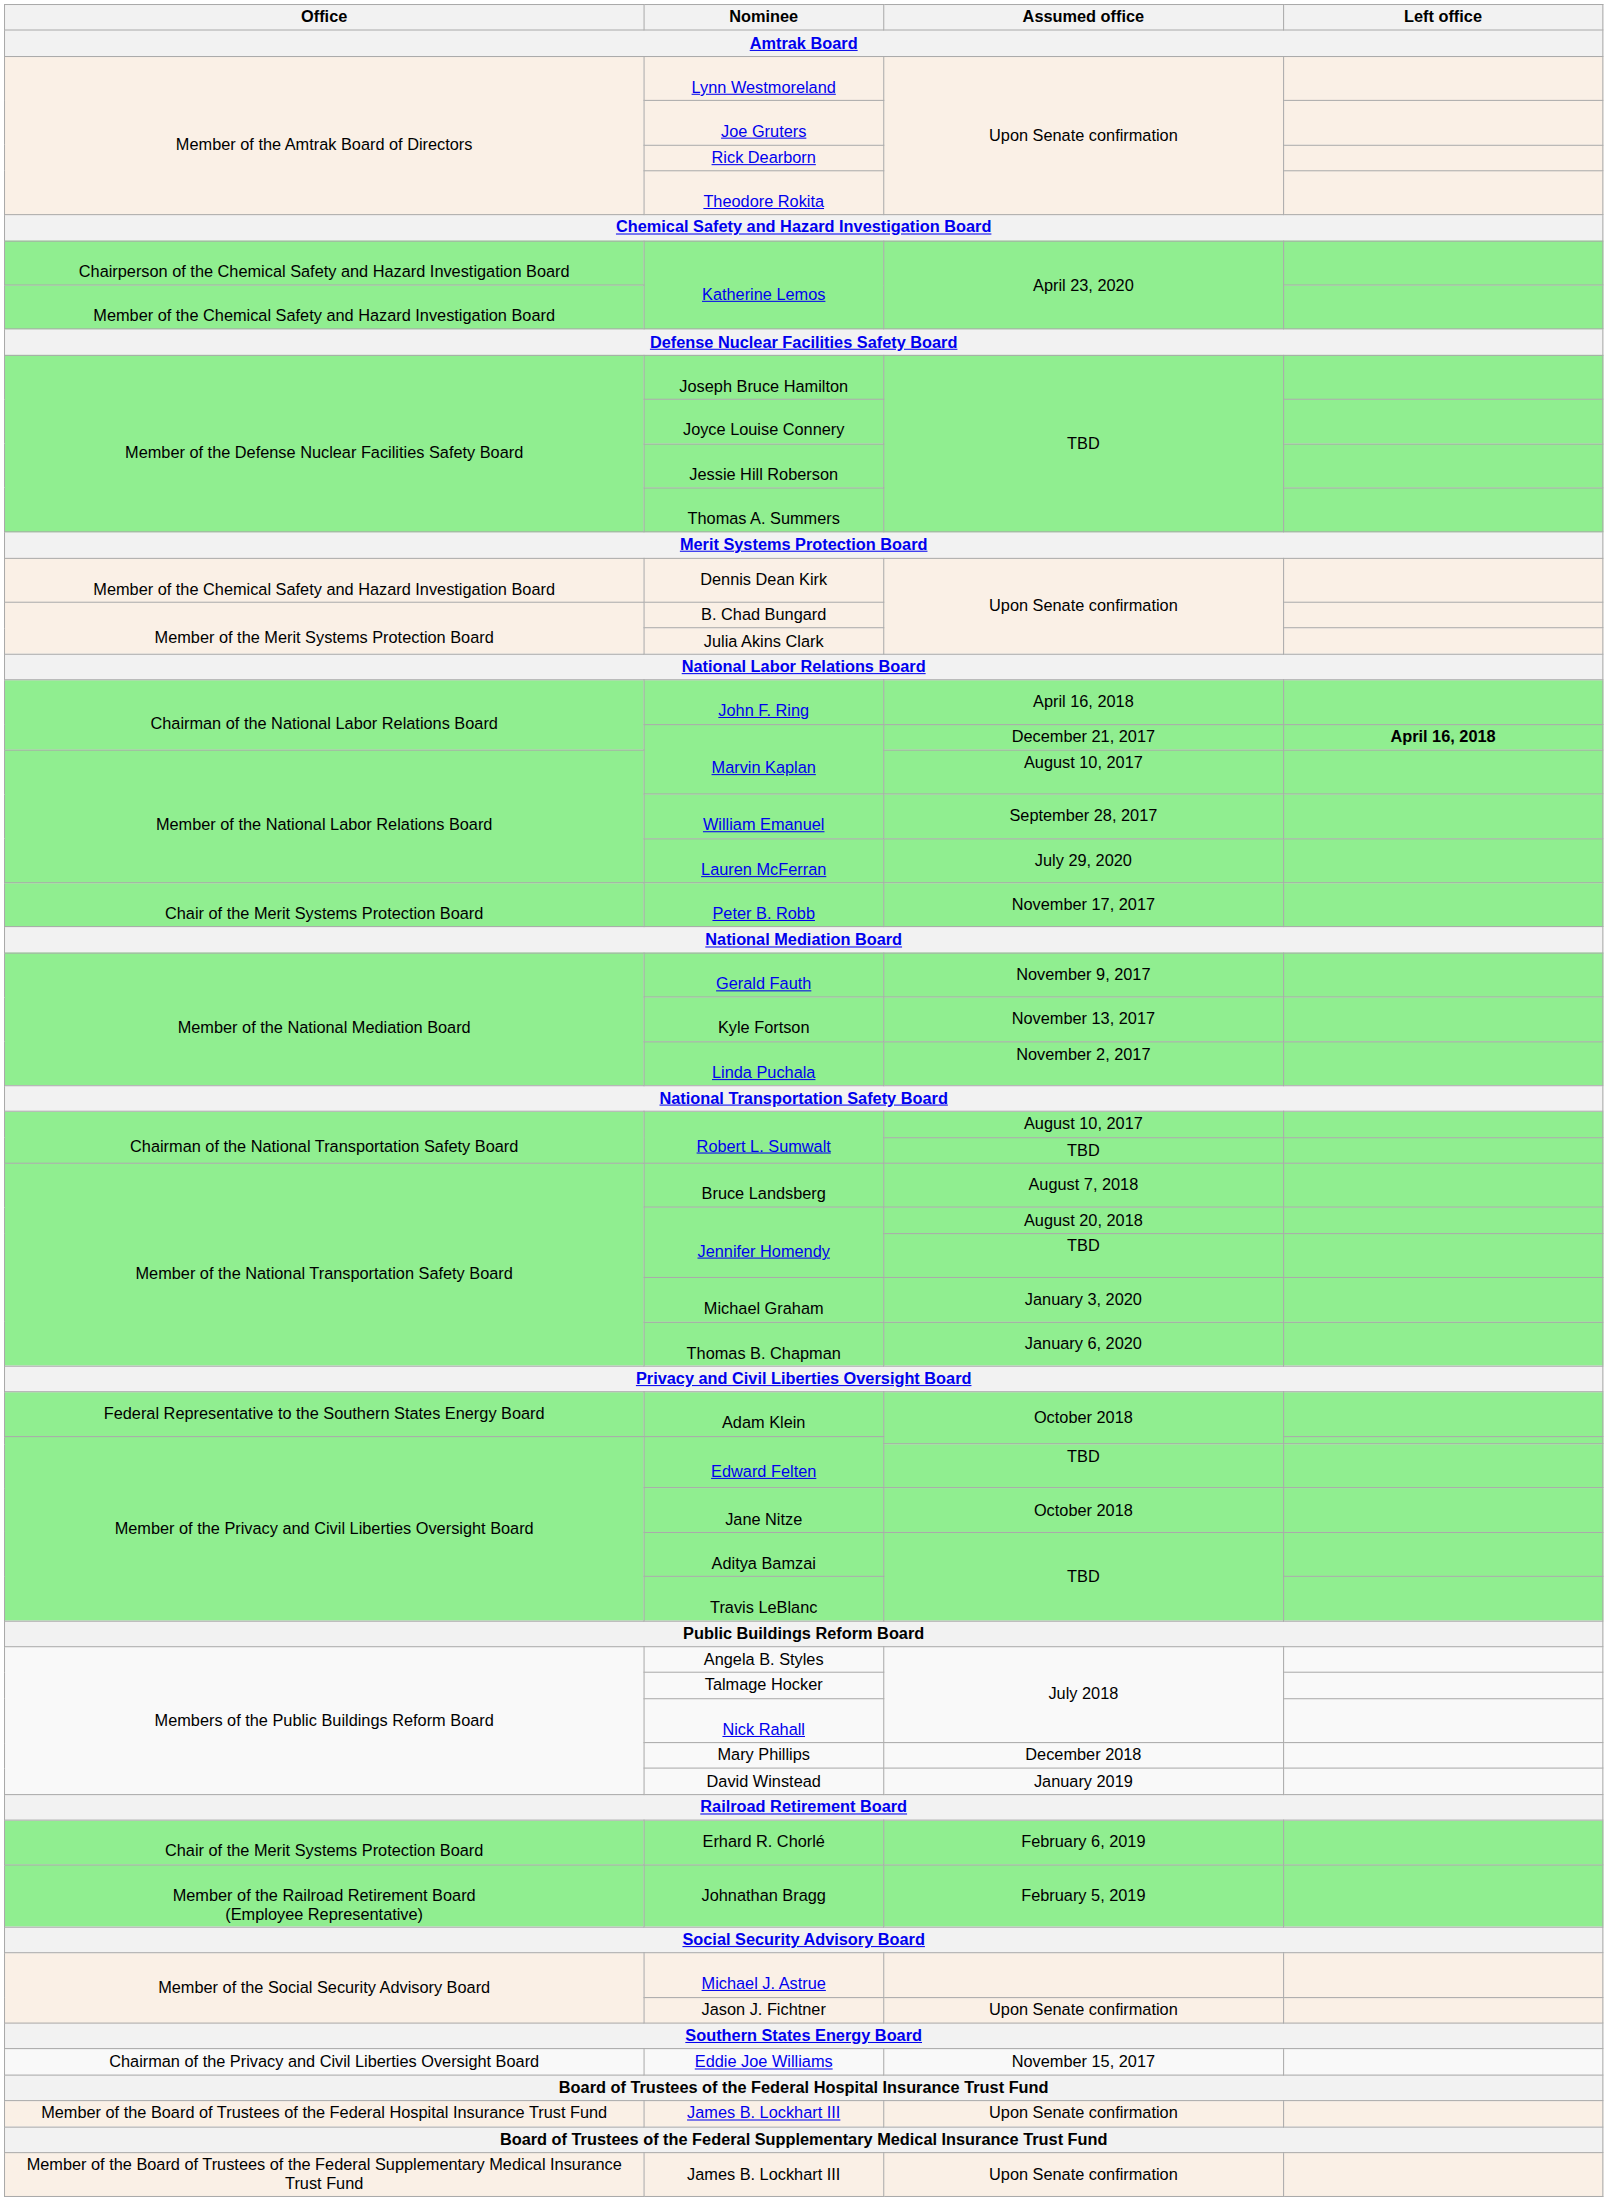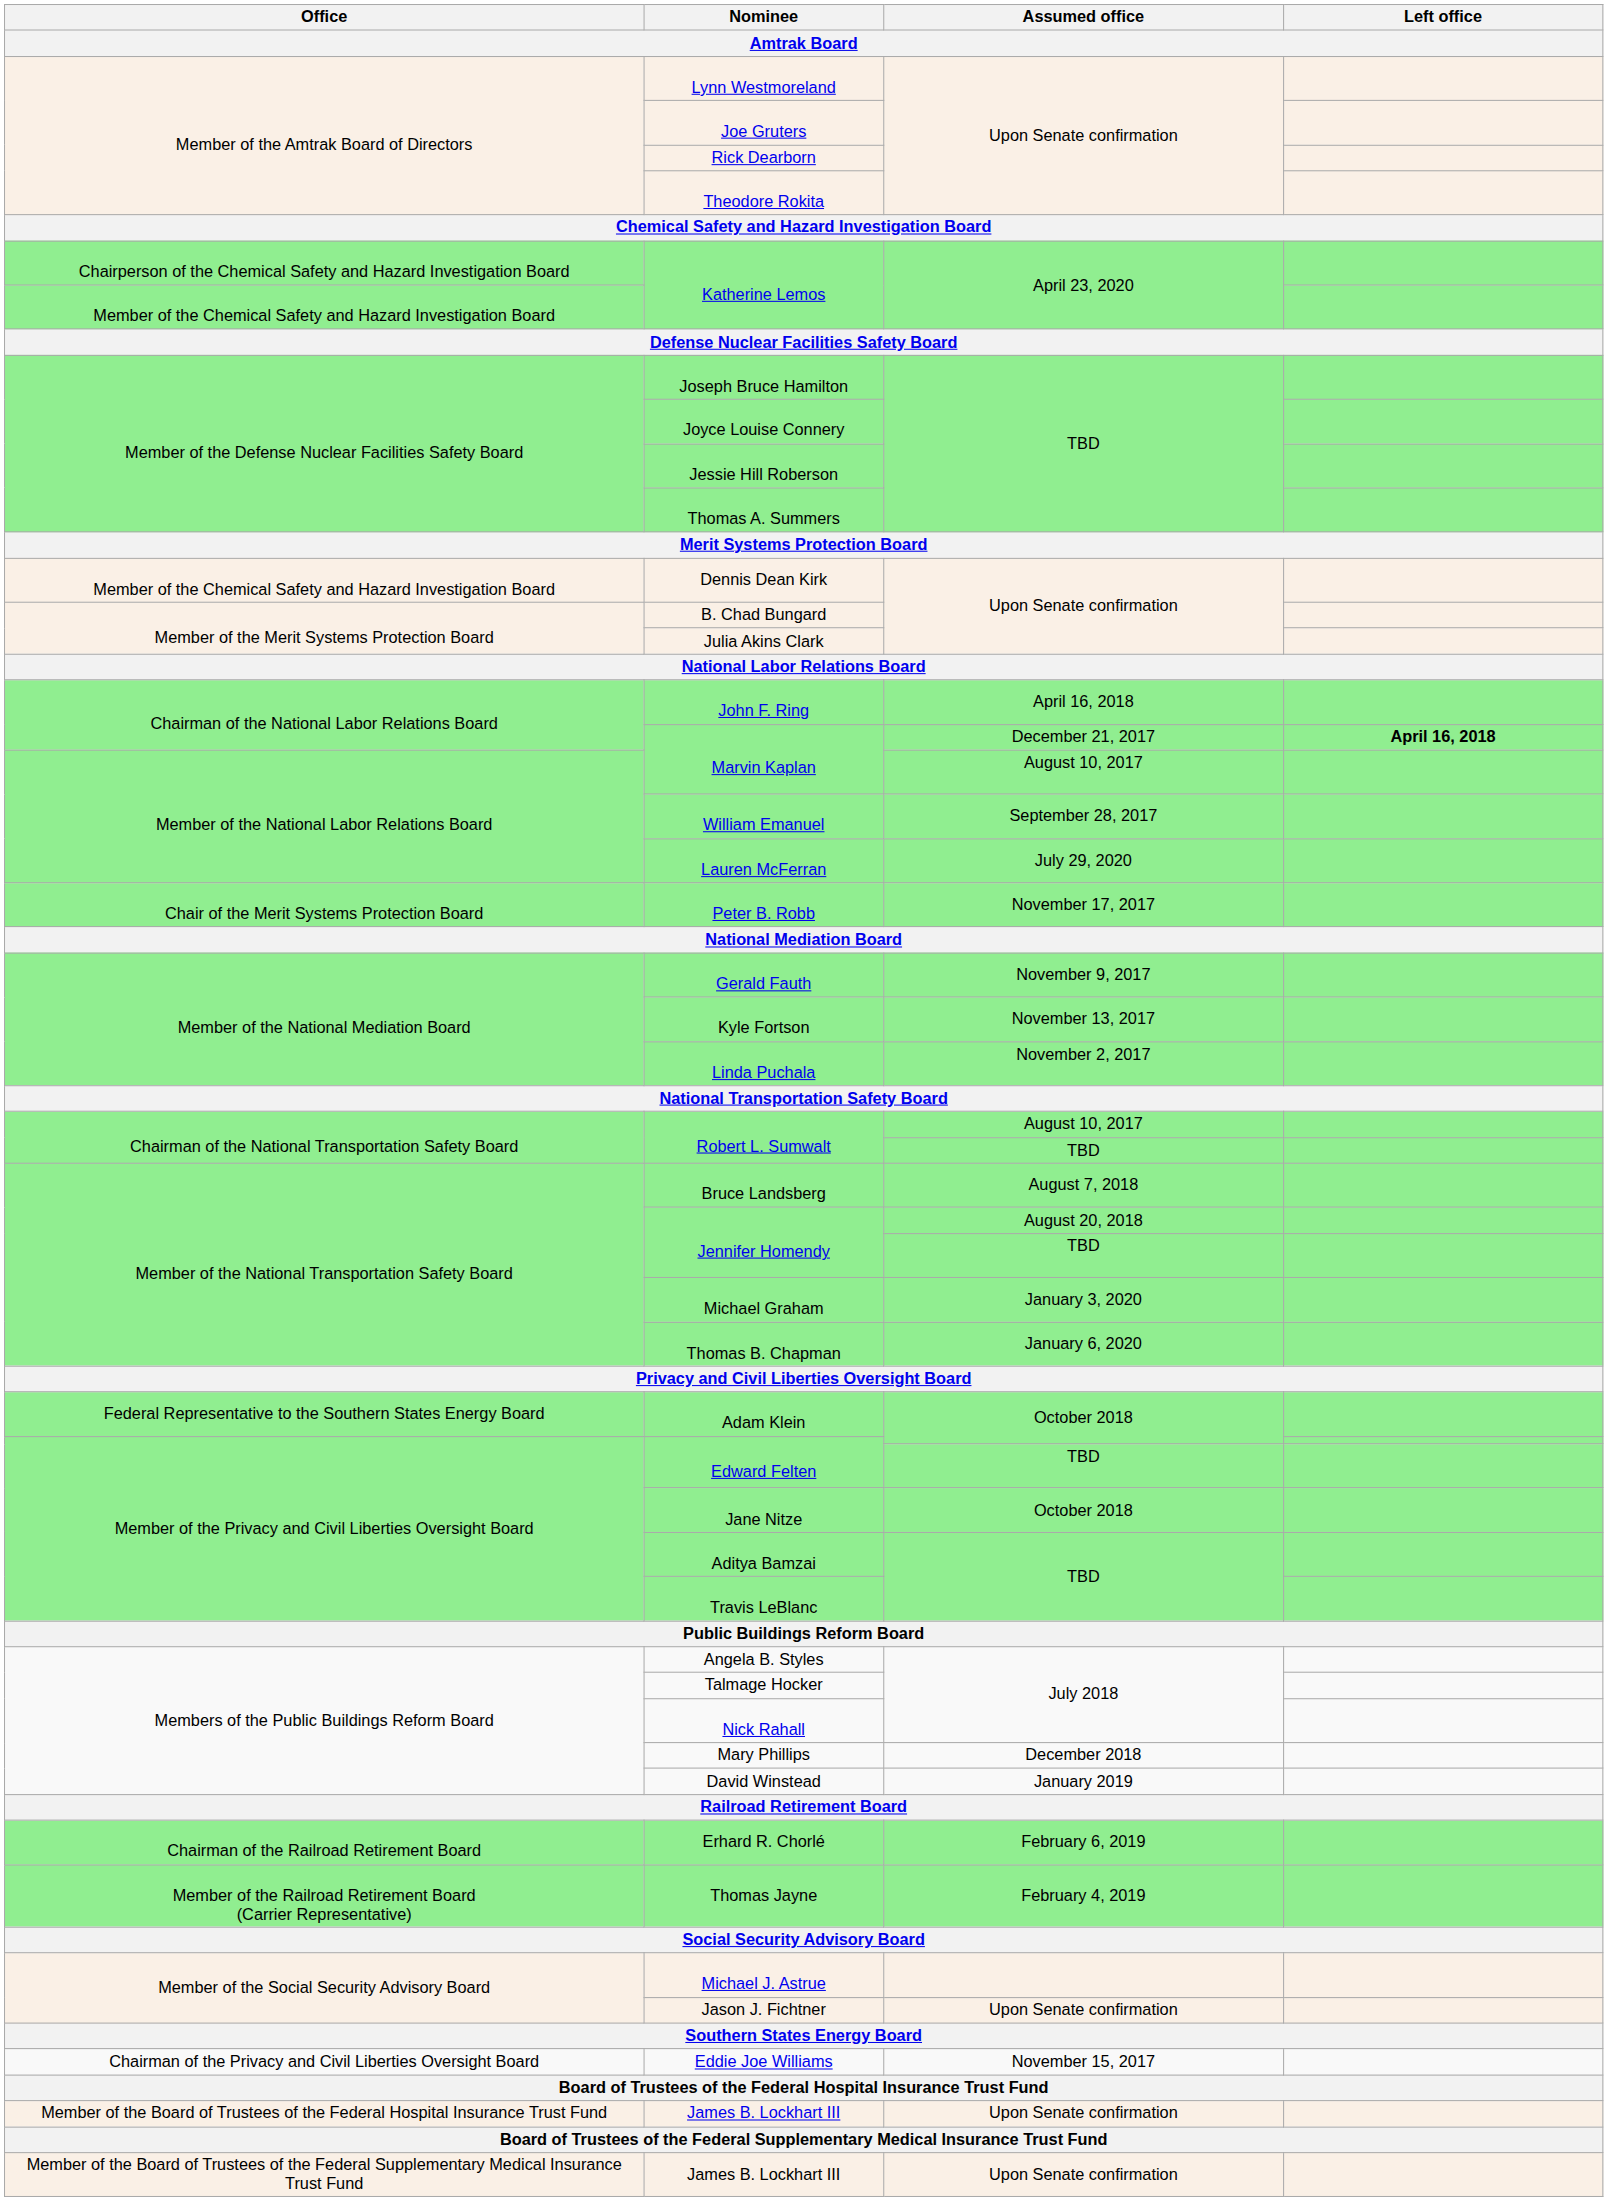Erhard R. Chorlé | Office: Chair of the Merit Systems Protection Board -> Chairman of the Railroad Retirement Board
- row: Member of the Railroad Retirement Board (Employee Representative) | Johnathan Bragg | February 5, 2019
+ row: Member of the Railroad Retirement Board (Carrier Representative) | Thomas Jayne | February 4, 2019
